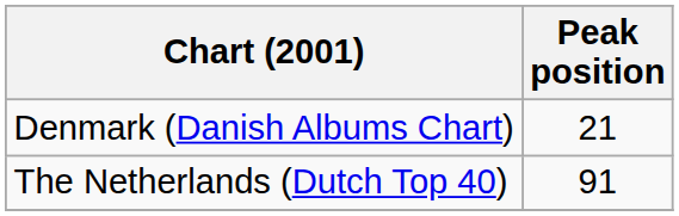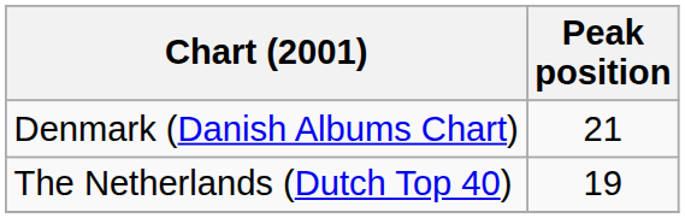The Netherlands (Dutch Top 40) | Peak position: 91 -> 19
